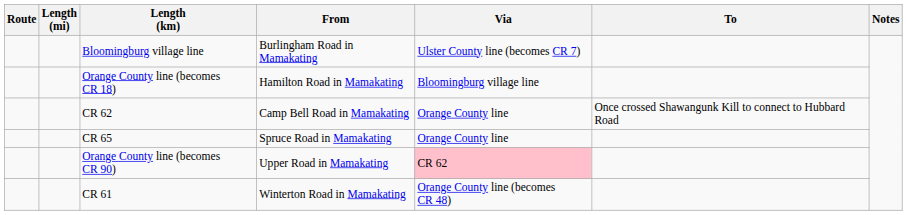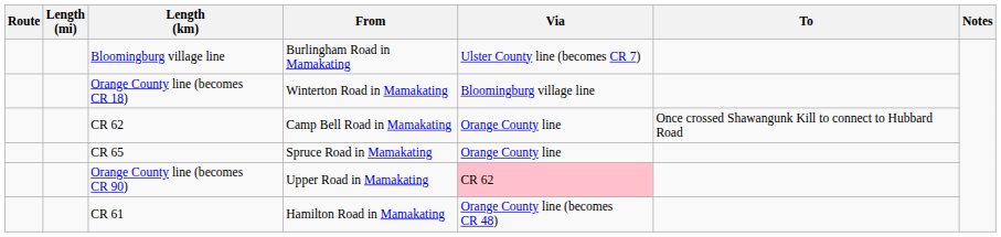Orange County line (becomes CR 18) | From: Hamilton Road in Mamakating -> Winterton Road in Mamakating
CR 61 | From: Winterton Road in Mamakating -> Hamilton Road in Mamakating
